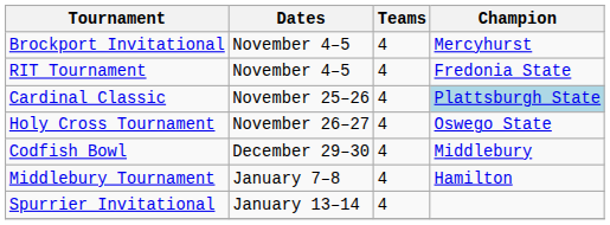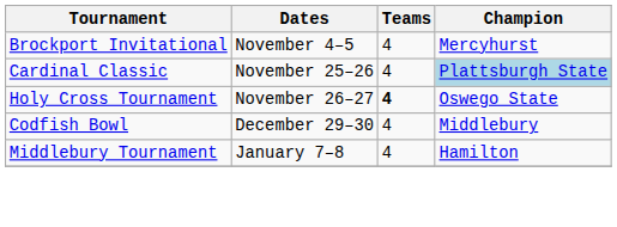- row: RIT Tournament | November 4–5 | 4 | Fredonia State
Holy Cross Tournament | Teams: normal -> bold
- row: Spurrier Invitational | January 13–14 | 4
